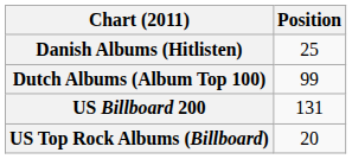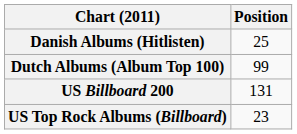US Top Rock Albums (Billboard) | Position: 20 -> 23
